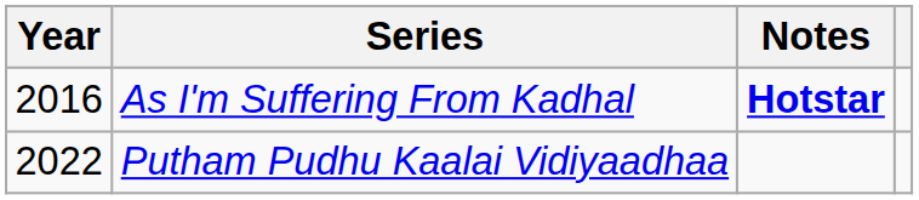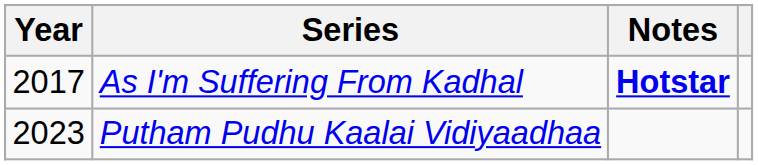As I'm Suffering From Kadhal | Year: 2016 -> 2017
Putham Pudhu Kaalai Vidiyaadhaa | Year: 2022 -> 2023
